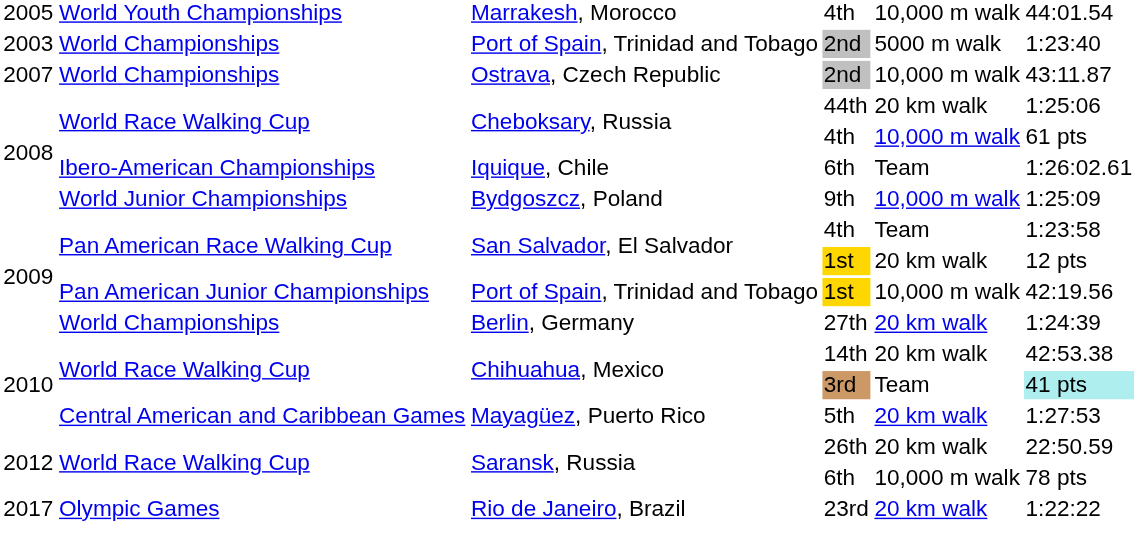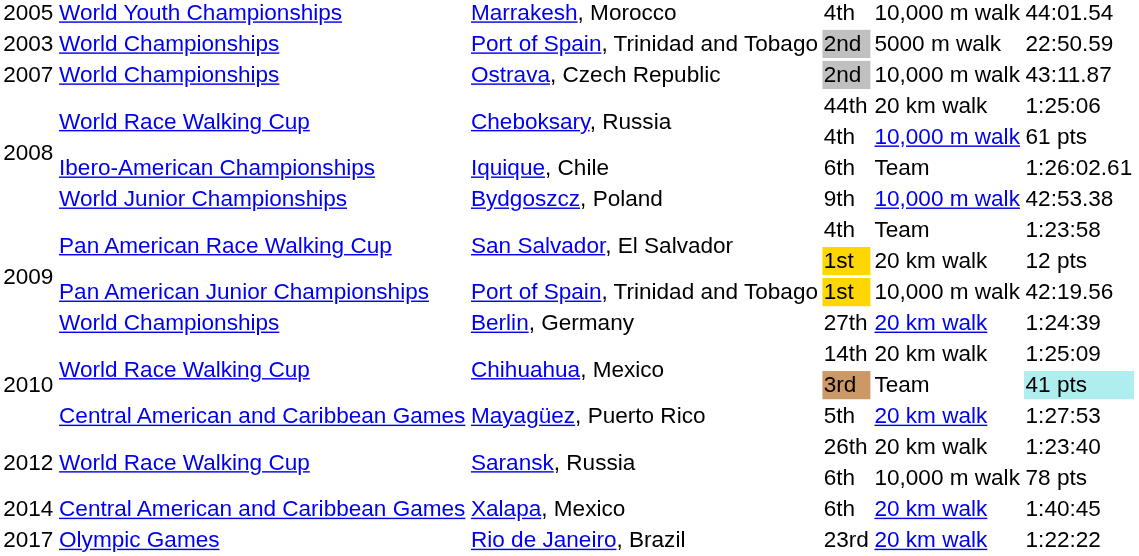Port of Spain, Trinidad and Tobago / 2nd | column 6: 1:23:40 -> 22:50.59
Bydgoszcz, Poland | column 6: 1:25:09 -> 42:53.38
Chihuahua, Mexico / 14th | column 6: 42:53.38 -> 1:25:09
Saransk, Russia / 26th | column 6: 22:50.59 -> 1:23:40
+ row: 2014 | Central American and Caribbean Games | Xalapa, Mexico | 6th | 20 km walk | 1:40:45
